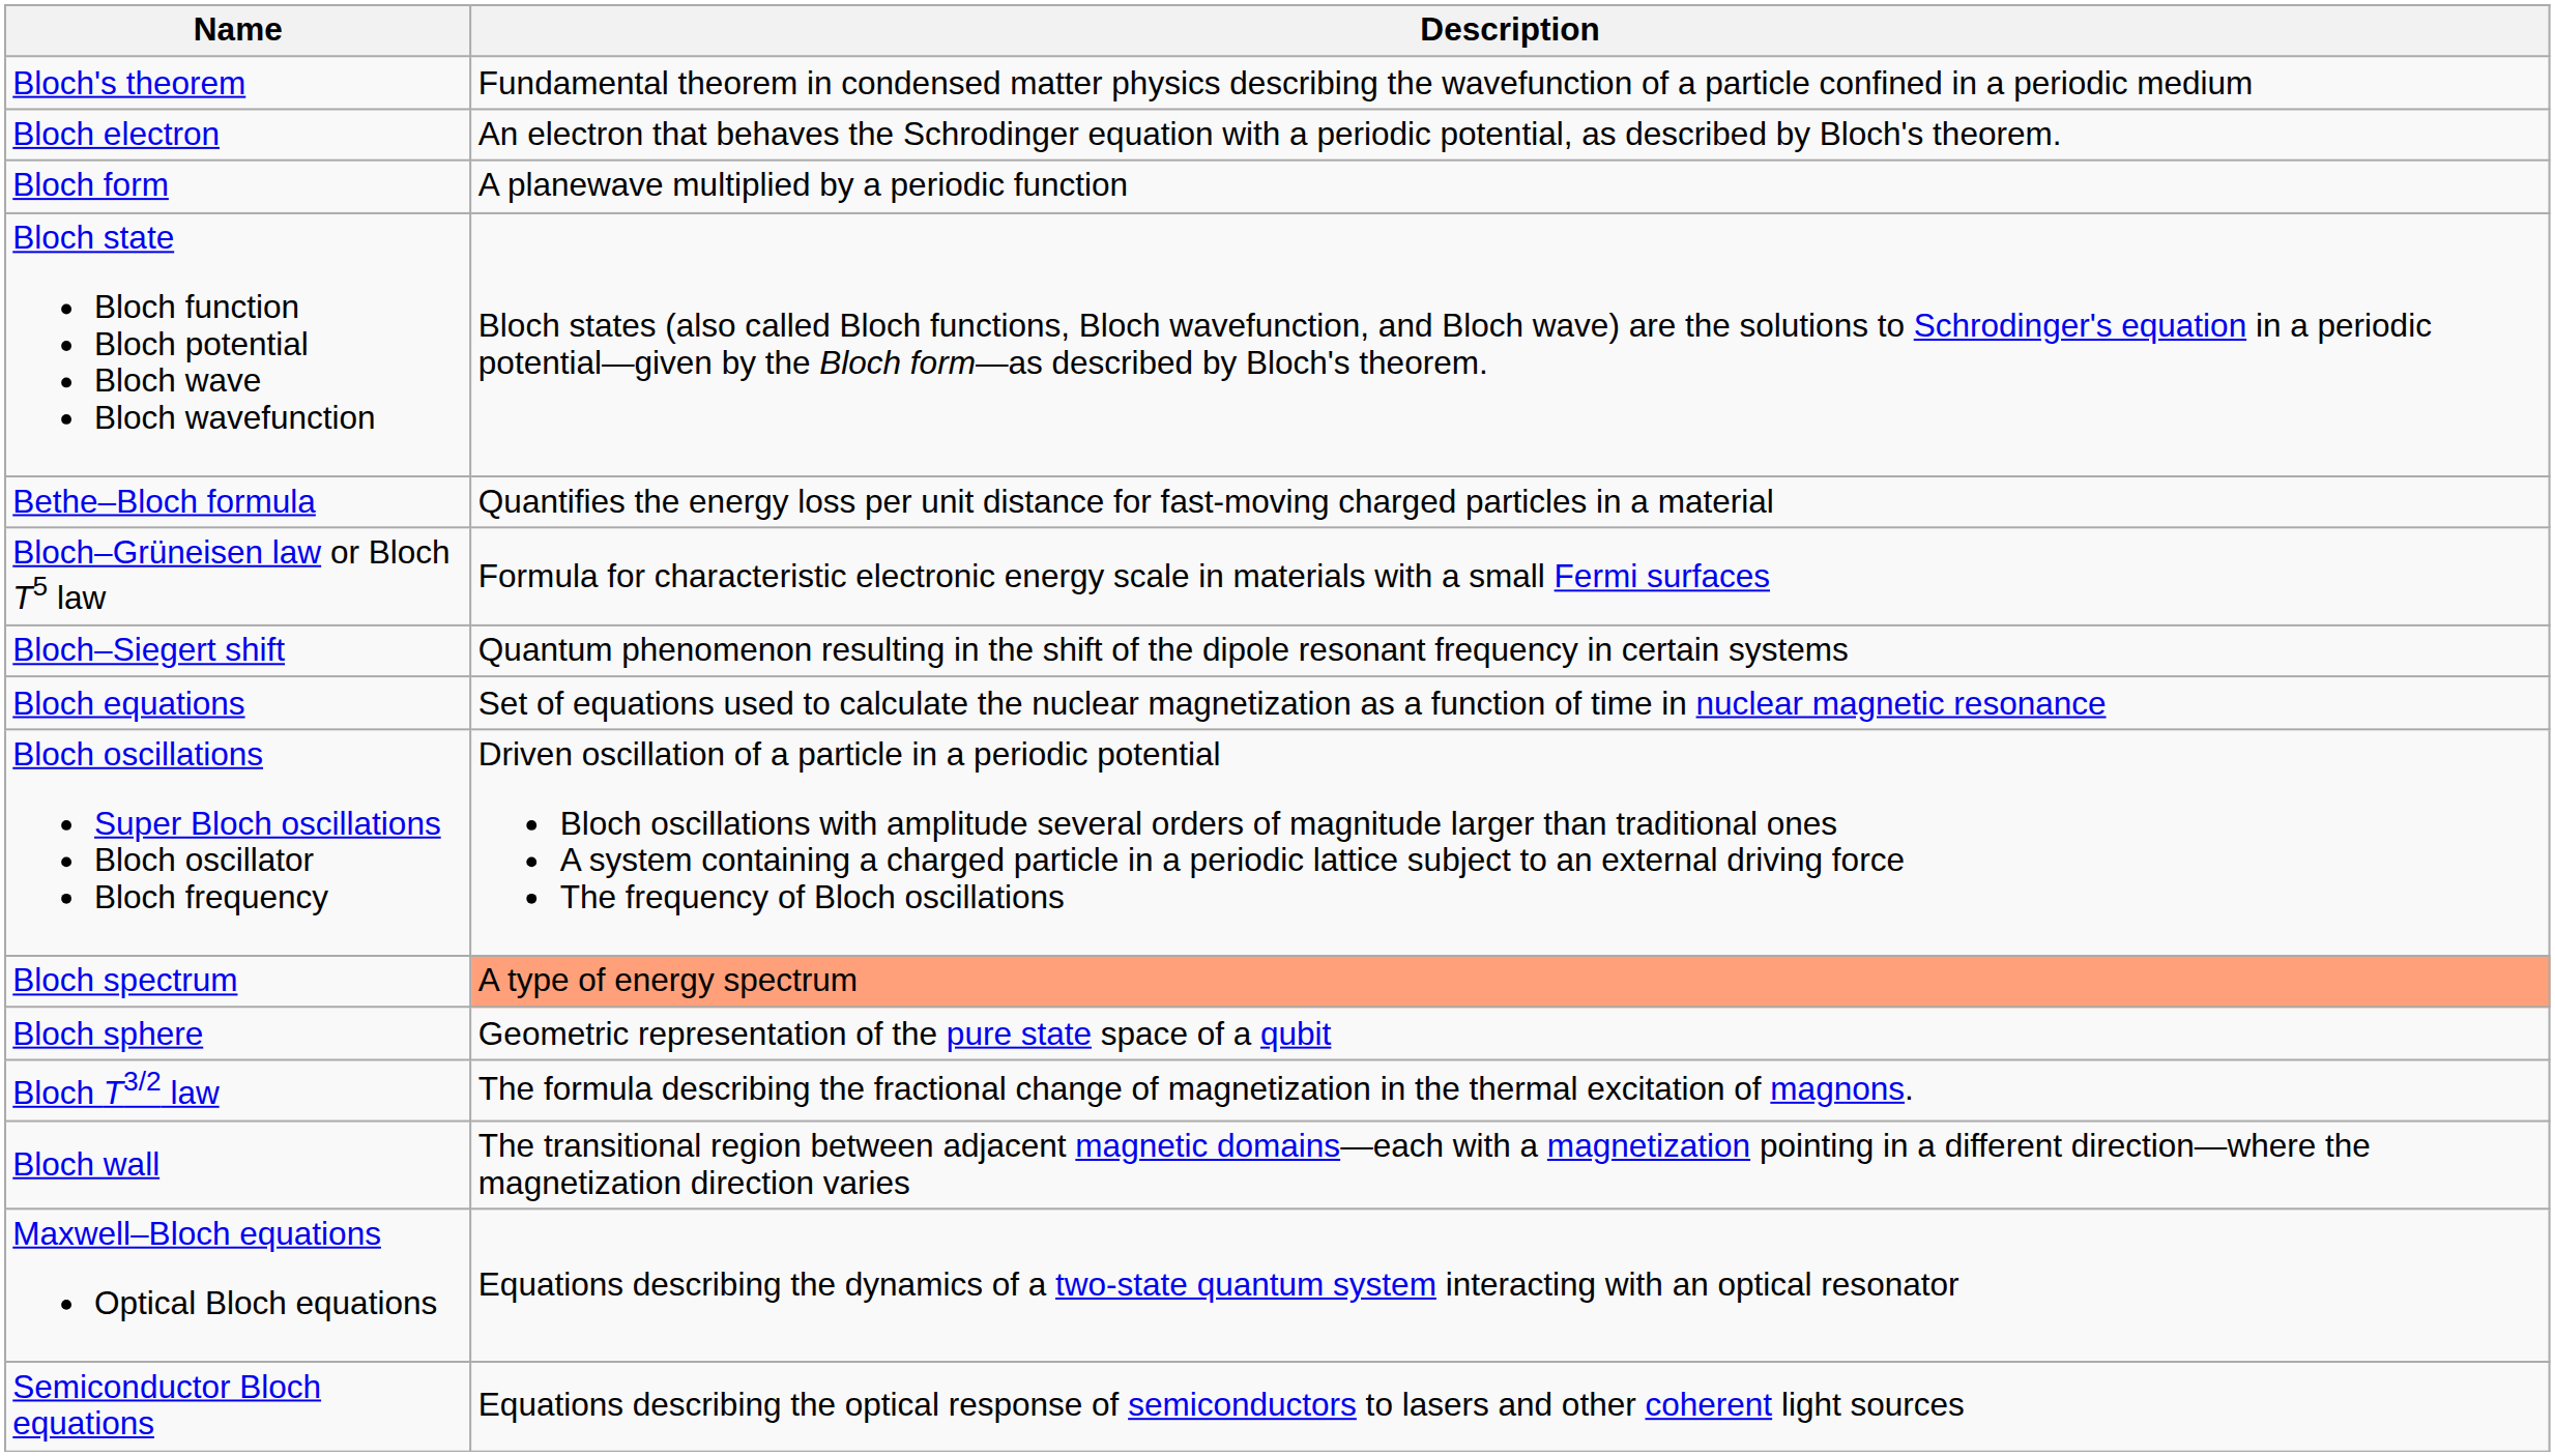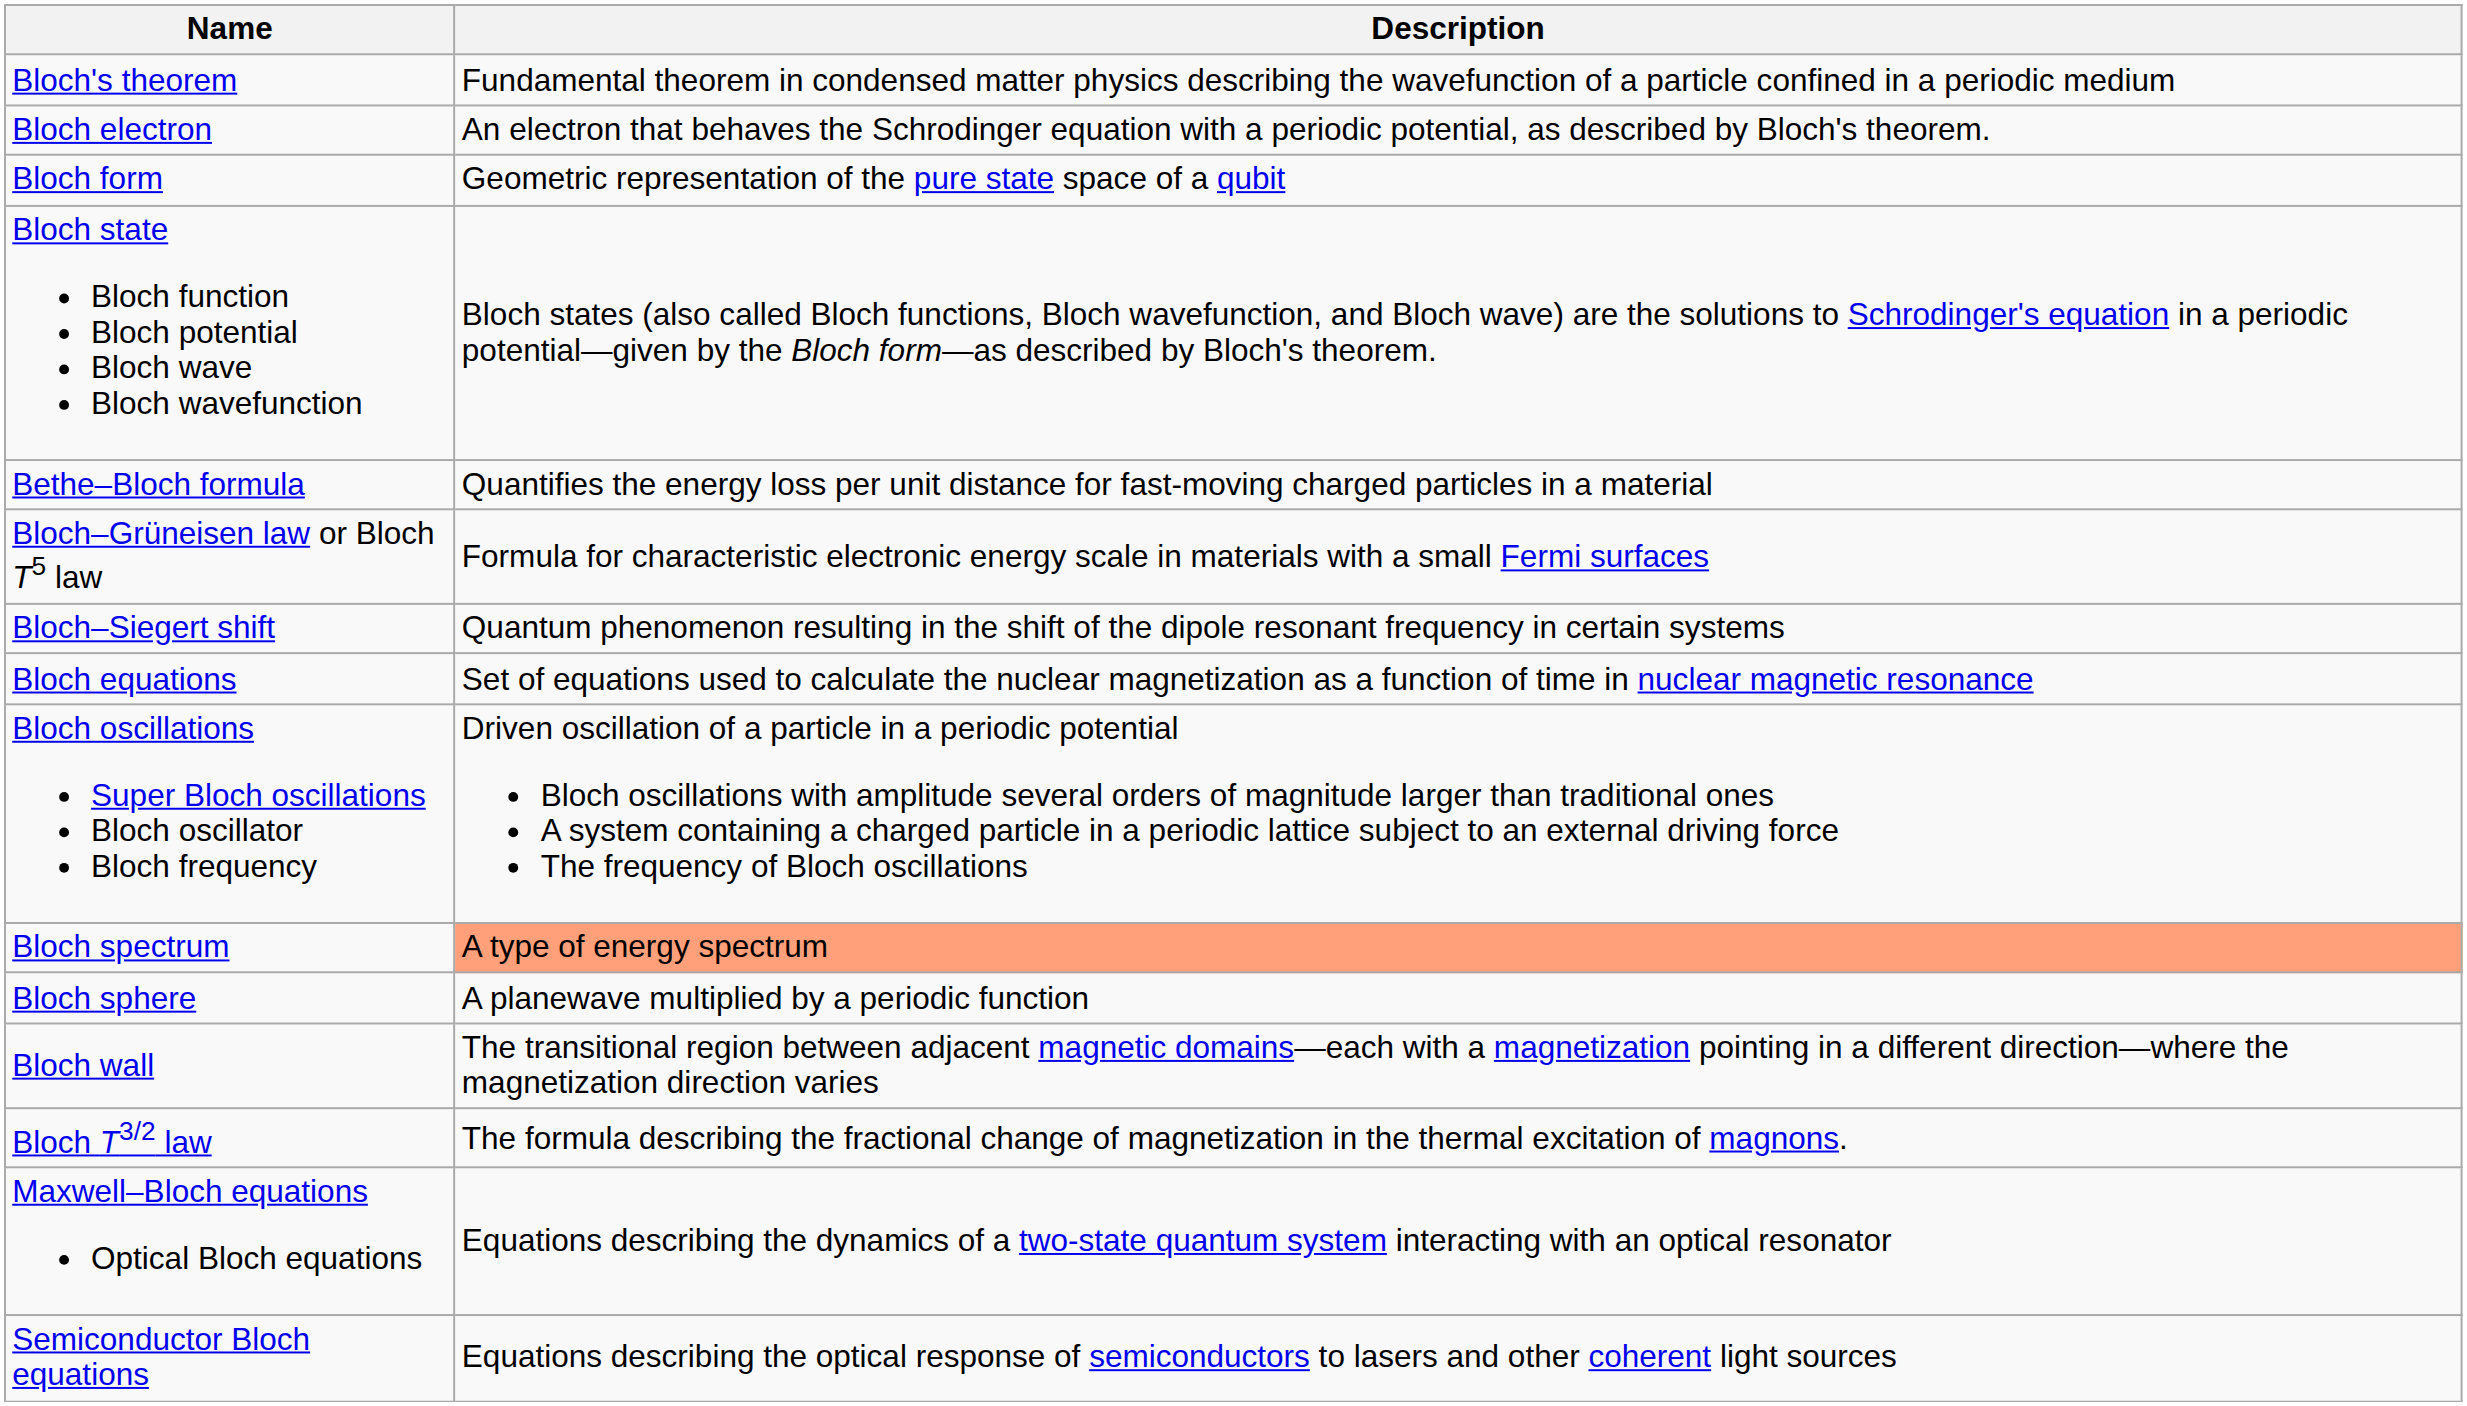Bloch form | Description: A planewave multiplied by a periodic function -> Geometric representation of the pure state space of a qubit
Bloch sphere | Description: Geometric representation of the pure state space of a qubit -> A planewave multiplied by a periodic function
rows swapped: Bloch T3/2 law <-> Bloch wall
